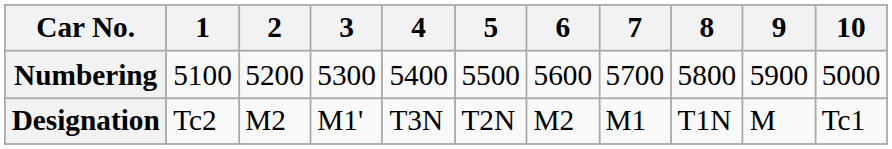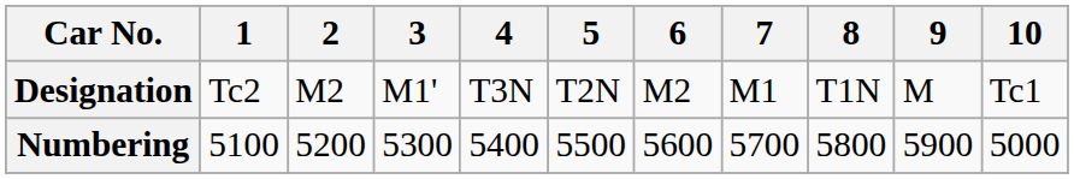rows swapped: Designation <-> Numbering
